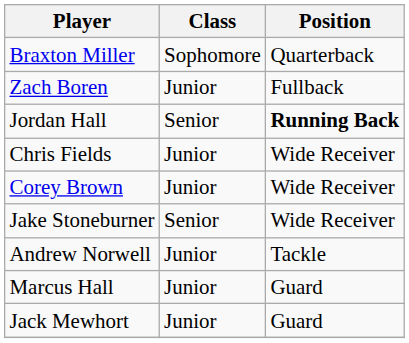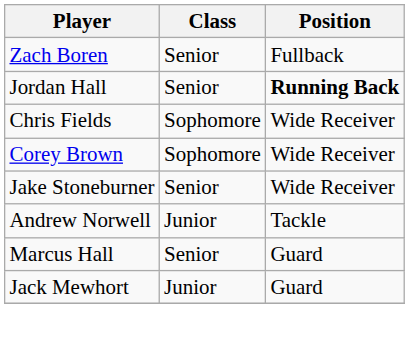- row: Braxton Miller | Sophomore | Quarterback
Zach Boren | Class: Junior -> Senior
Chris Fields | Class: Junior -> Sophomore
Corey Brown | Class: Junior -> Sophomore
Marcus Hall | Class: Junior -> Senior
